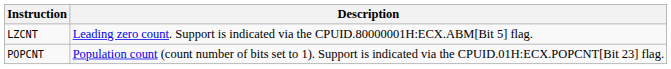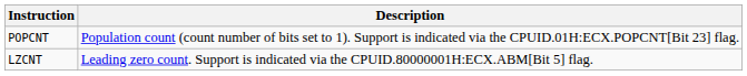rows swapped: POPCNT <-> LZCNT
